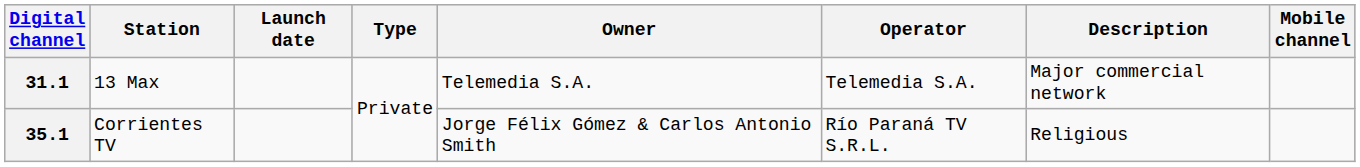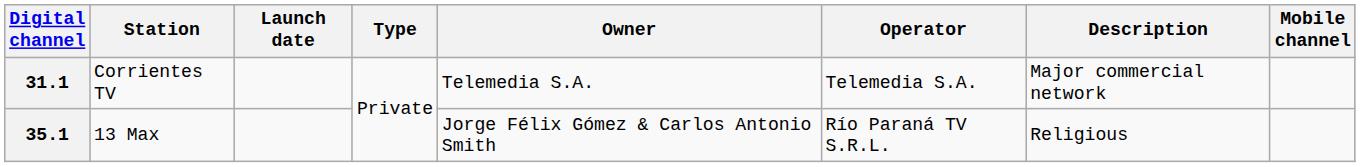31.1 | Station: 13 Max -> Corrientes TV
35.1 | Station: Corrientes TV -> 13 Max
